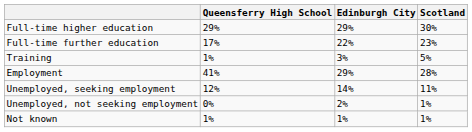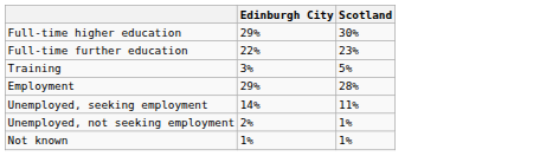- column: Queensferry High School | 29% | 17% | 1% | 41% | 12% | 0% | 1%
